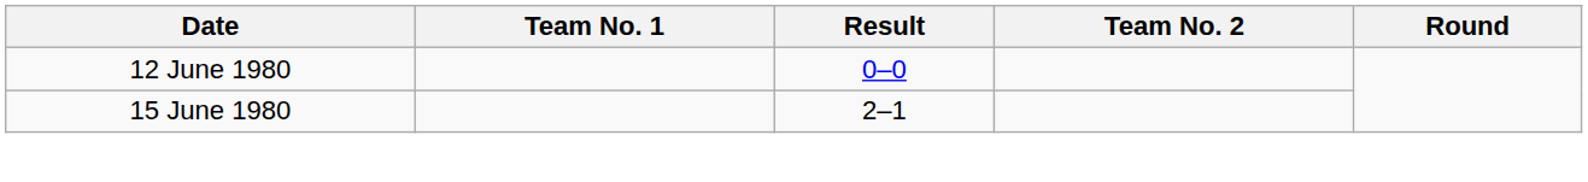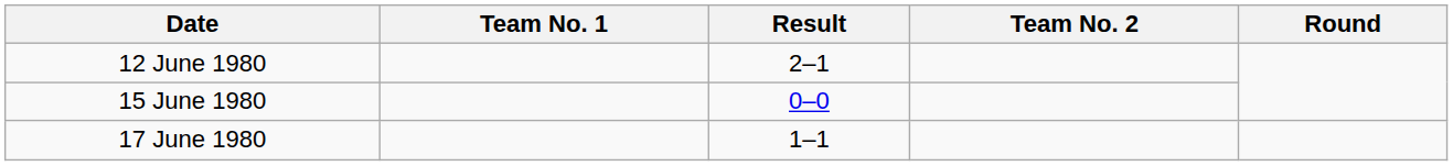12 June 1980 | Result: 0–0 -> 2–1
15 June 1980 | Result: 2–1 -> 0–0
+ row: 17 June 1980 | 1–1
